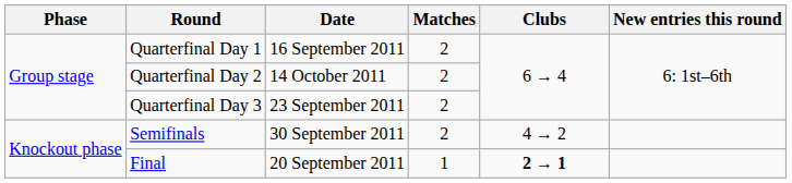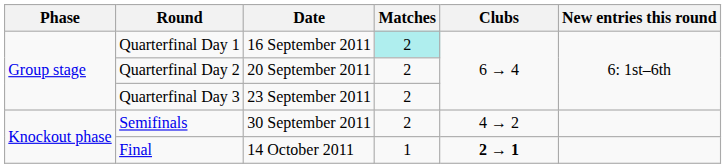Quarterfinal Day 1 | Matches: no background -> paleturquoise background
Quarterfinal Day 2 | Date: 14 October 2011 -> 20 September 2011
Final | Date: 20 September 2011 -> 14 October 2011
